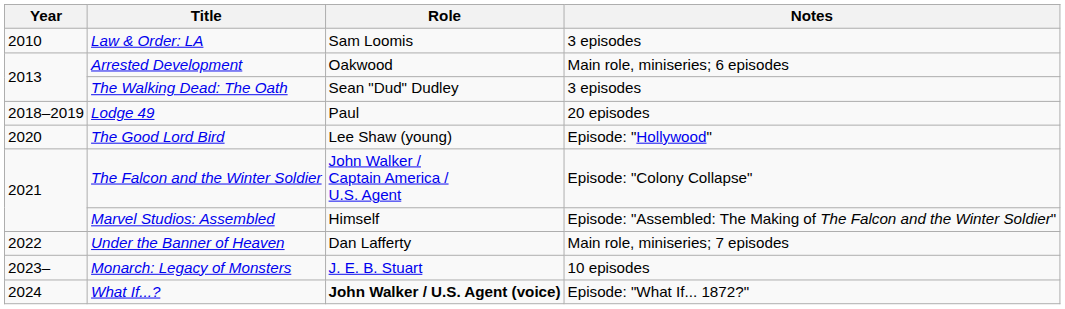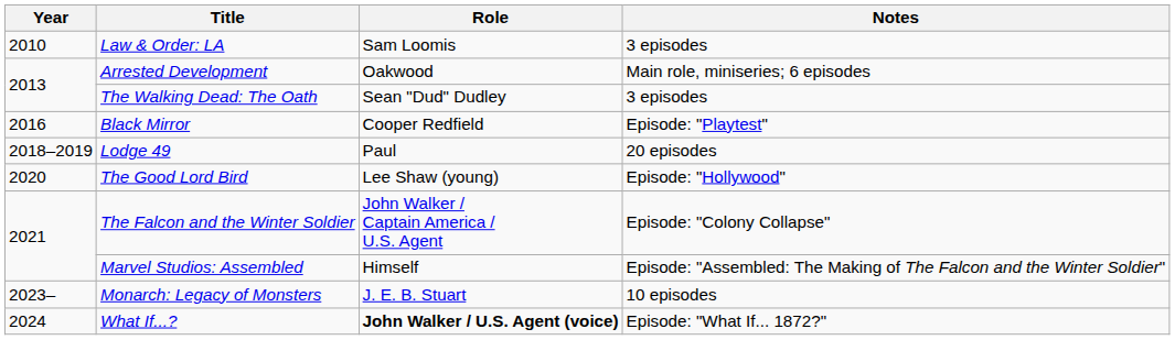+ row: 2016 | Black Mirror | Cooper Redfield | Episode: "Playtest"
- row: 2022 | Under the Banner of Heaven | Dan Lafferty | Main role, miniseries; 7 episodes
